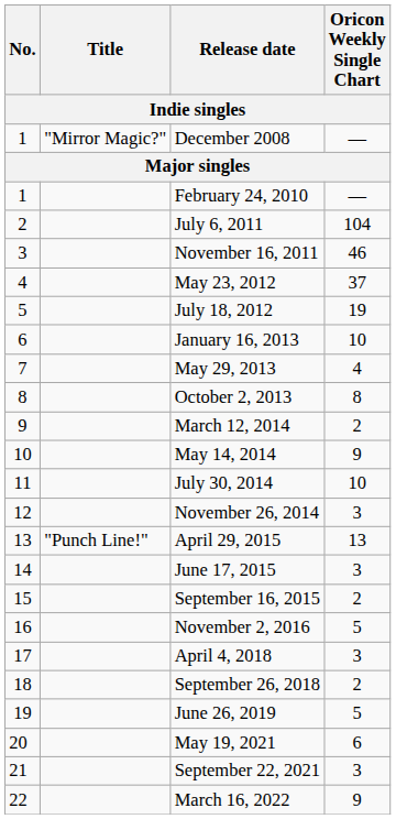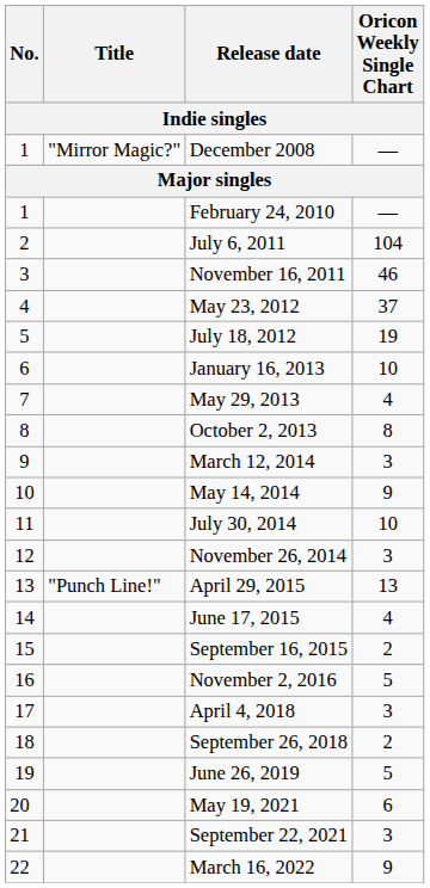March 12, 2014 | Oricon Weekly Single Chart: 2 -> 3
June 17, 2015 | Oricon Weekly Single Chart: 3 -> 4
